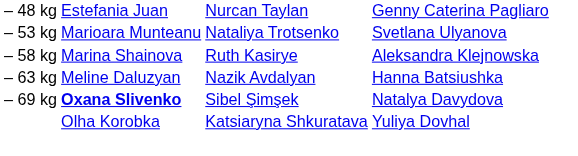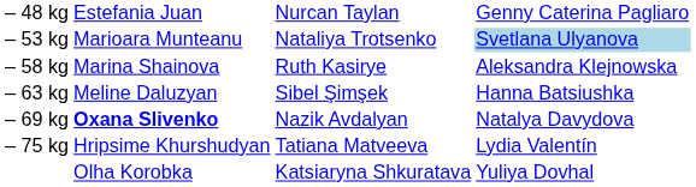– 53 kg | column 4: no background -> lightblue background
– 63 kg | column 3: Nazik Avdalyan -> Sibel Şimşek
– 69 kg | column 3: Sibel Şimşek -> Nazik Avdalyan
+ row: – 75 kg | Hripsime Khurshudyan | Tatiana Matveeva | Lydia Valentín
